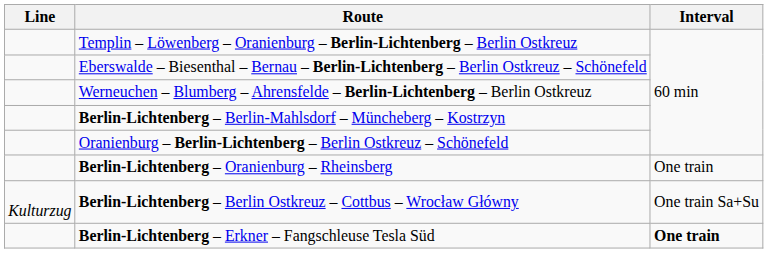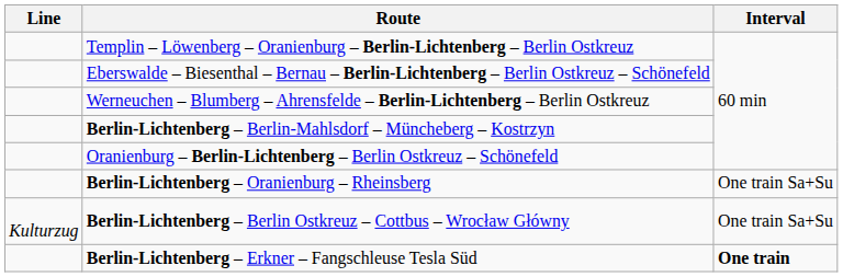Berlin-Lichtenberg – Oranienburg – Rheinsberg | Interval: One train -> One train Sa+Su
